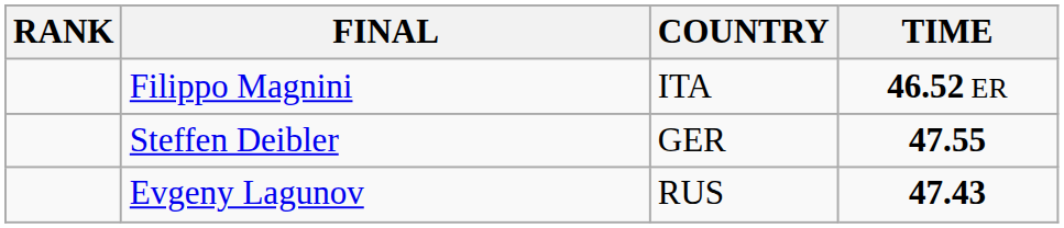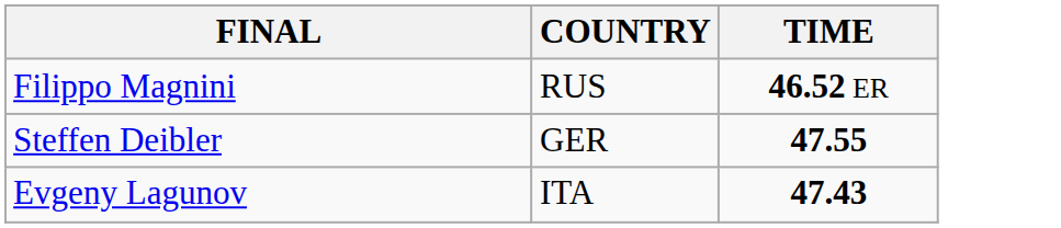- column: RANK
Filippo Magnini | COUNTRY: ITA -> RUS
Evgeny Lagunov | COUNTRY: RUS -> ITA
